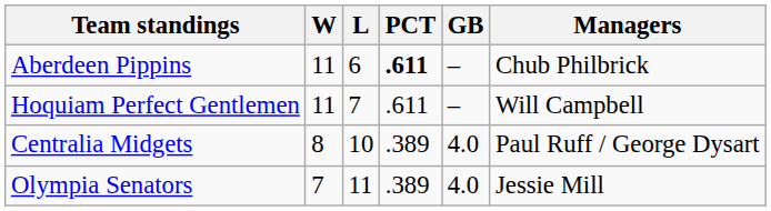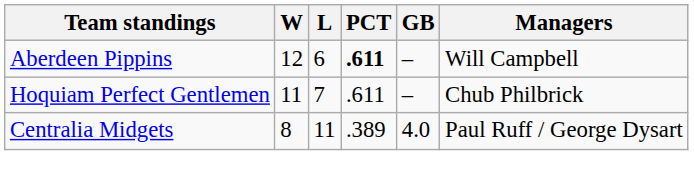Aberdeen Pippins | W: 11 -> 12
Aberdeen Pippins | Managers: Chub Philbrick -> Will Campbell
Hoquiam Perfect Gentlemen | Managers: Will Campbell -> Chub Philbrick
Centralia Midgets | L: 10 -> 11
- row: Olympia Senators | 7 | 11 | .389 | 4.0 | Jessie Mill
